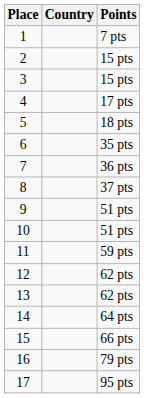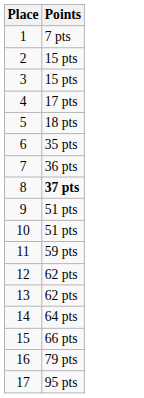- column: Country
8 | Points: normal -> bold
